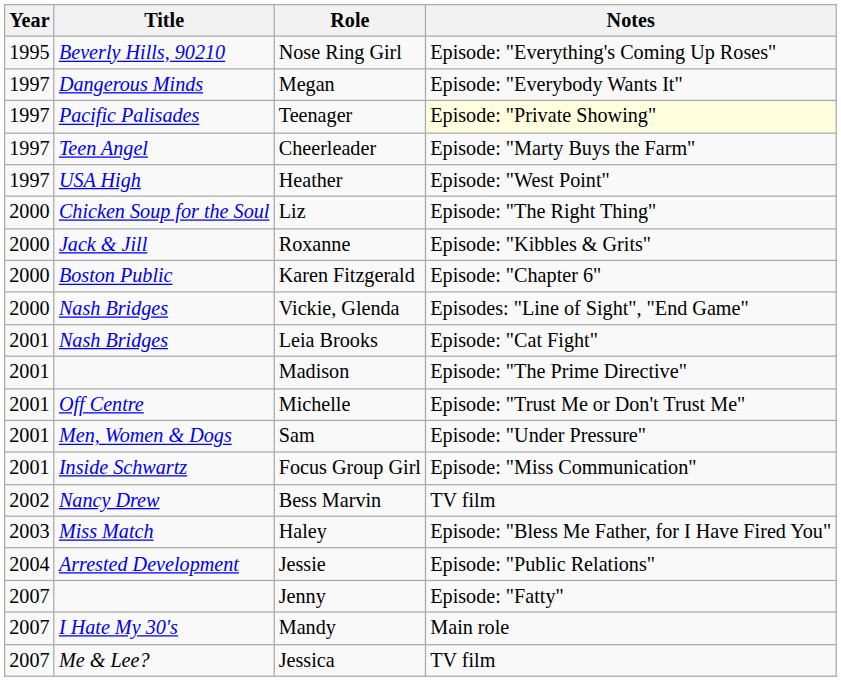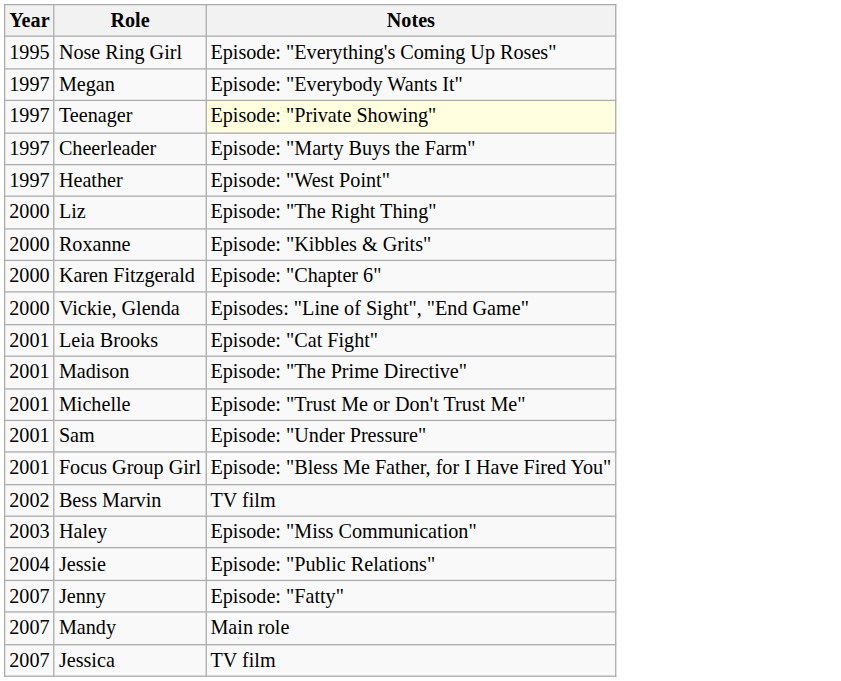- column: Title | Beverly Hills, 90210 | Dangerous Minds | Pacific Palisades | Teen Angel | USA High | Chicken Soup for the Soul | Jack & Jill | Boston Public | Nash Bridges | Nash Bridges | Off Centre | Men, Women & Dogs | Inside Schwartz | Nancy Drew | Miss Match | Arrested Development | I Hate My 30's | Me & Lee?
Focus Group Girl | Notes: Episode: "Miss Communication" -> Episode: "Bless Me Father, for I Have Fired You"
Haley | Notes: Episode: "Bless Me Father, for I Have Fired You" -> Episode: "Miss Communication"
